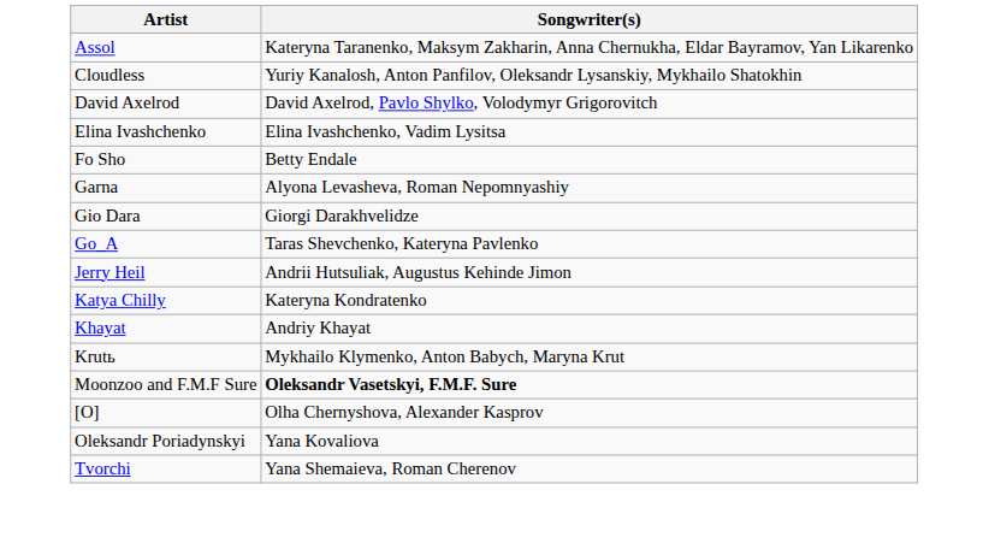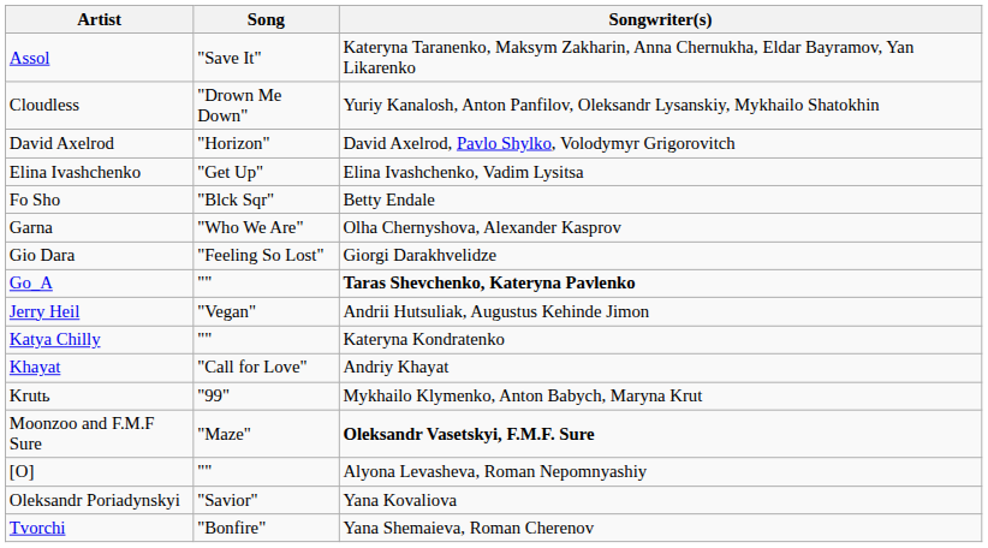+ column: Song | "Save It" | "Drown Me Down" | "Horizon" | "Get Up" | "Blck Sqr" | "Who We Are" | "Feeling So Lost" | "" | "Vegan" | "" | "Call for Love" | "99" | "Maze" | "" | "Savior" | "Bonfire"
Garna | Songwriter(s): Alyona Levasheva, Roman Nepomnyashiy -> Olha Chernyshova, Alexander Kasprov
Go_A | Songwriter(s): normal -> bold
[О] | Songwriter(s): Olha Chernyshova, Alexander Kasprov -> Alyona Levasheva, Roman Nepomnyashiy
